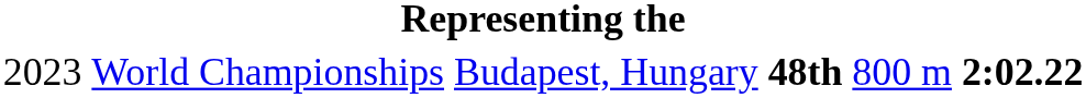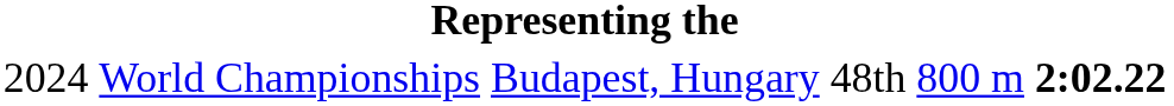World Championships | column 1: 2023 -> 2024
World Championships | column 4: bold -> normal
